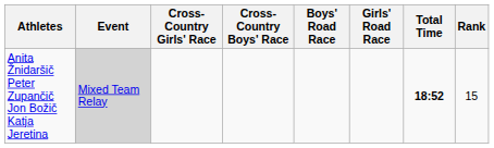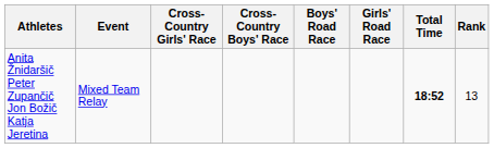Anita Žnidaršič Peter Zupančič Jon Božič Katja Jeretina | Event: lightgrey background -> no background
Anita Žnidaršič Peter Zupančič Jon Božič Katja Jeretina | Rank: 15 -> 13
